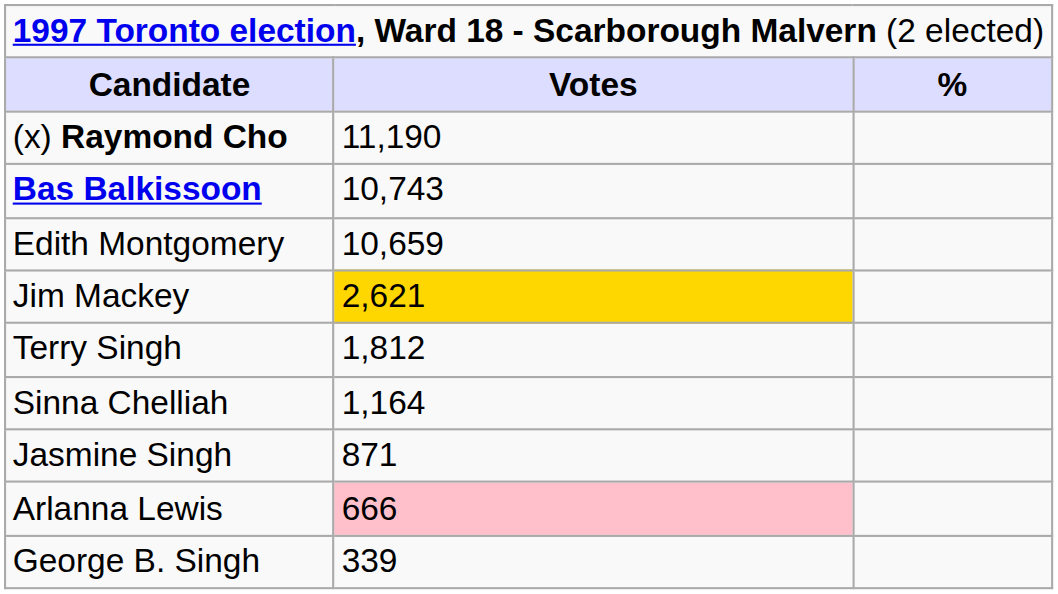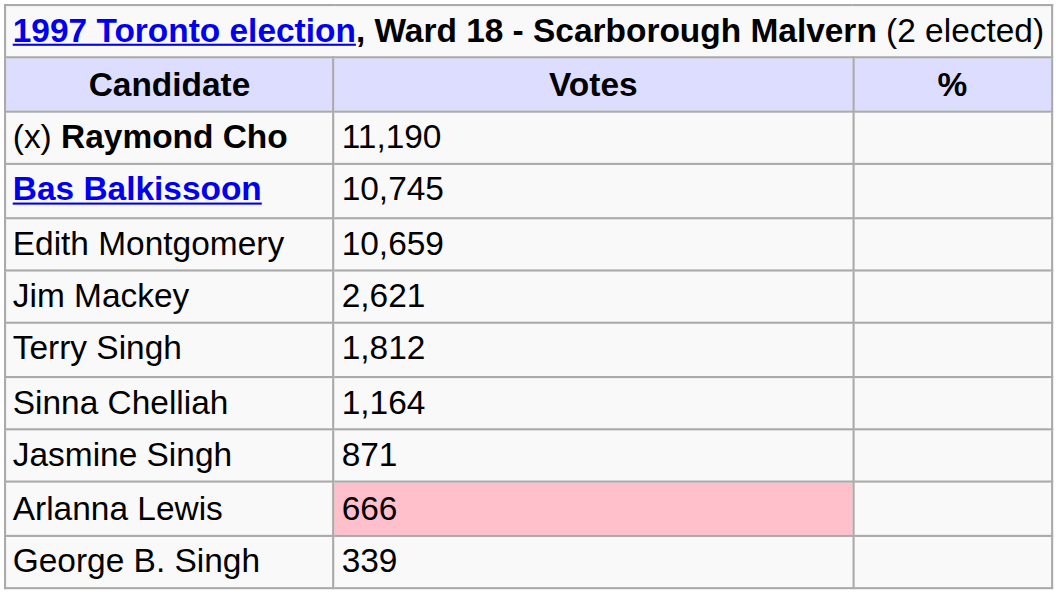Bas Balkissoon | column 2: 10,743 -> 10,745
Jim Mackey | column 2: gold background -> no background
